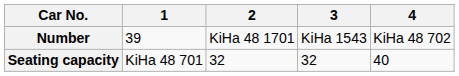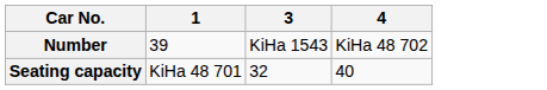- column: 2 | KiHa 48 1701 | 32
